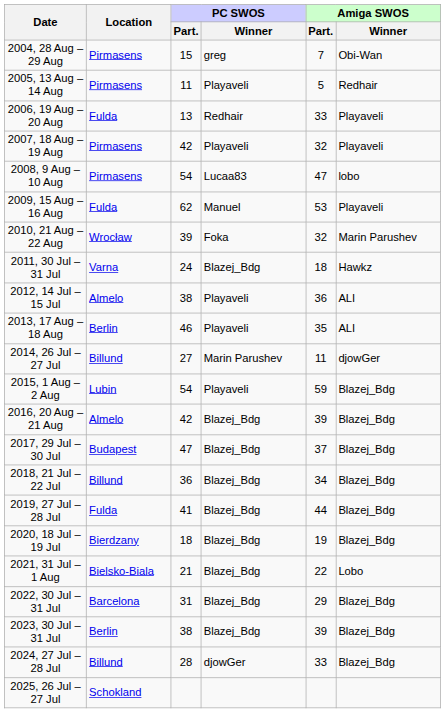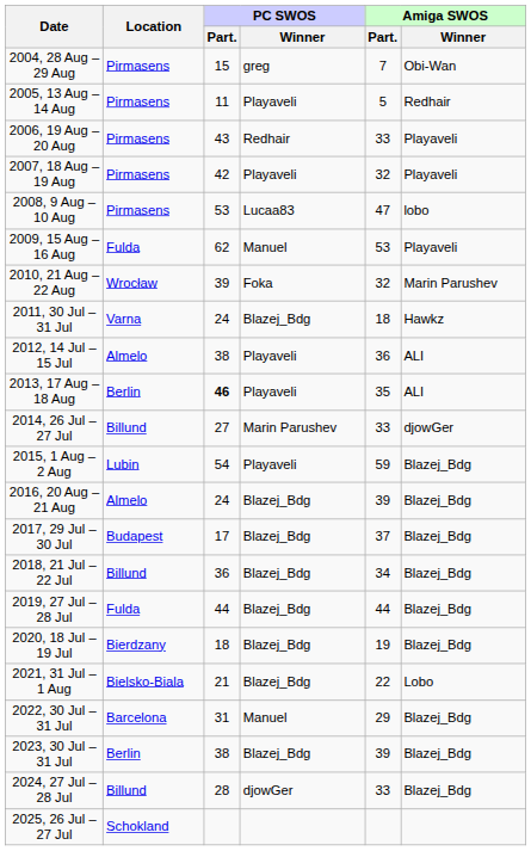2006, 19 Aug – 20 Aug | Location: Fulda -> Pirmasens
2006, 19 Aug – 20 Aug | PC SWOS / Part.: 13 -> 43
2008, 9 Aug – 10 Aug | PC SWOS / Part.: 54 -> 53
2013, 17 Aug – 18 Aug | PC SWOS / Part.: normal -> bold
2014, 26 Jul – 27 Jul | Amiga SWOS / Part.: 11 -> 33
2016, 20 Aug – 21 Aug | PC SWOS / Part.: 42 -> 24
2017, 29 Jul – 30 Jul | PC SWOS / Part.: 47 -> 17
2019, 27 Jul – 28 Jul | PC SWOS / Part.: 41 -> 44
2022, 30 Jul – 31 Jul | PC SWOS / Winner: Blazej_Bdg -> Manuel
